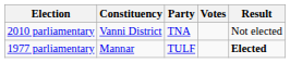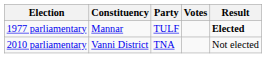rows swapped: 1977 parliamentary <-> 2010 parliamentary
